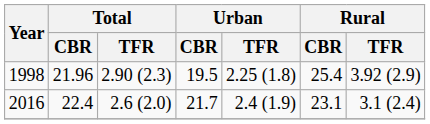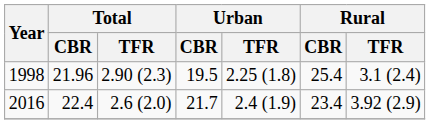1998 | Rural / TFR: 3.92 (2.9) -> 3.1 (2.4)
2016 | Rural / CBR: 23.1 -> 23.4
2016 | Rural / TFR: 3.1 (2.4) -> 3.92 (2.9)
